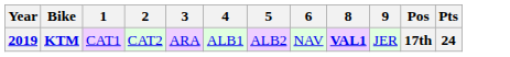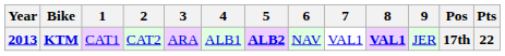+ column: 7 | VAL1
KTM | Year: 2019 -> 2013
KTM | 5: normal -> bold
KTM | Pts: 24 -> 22
